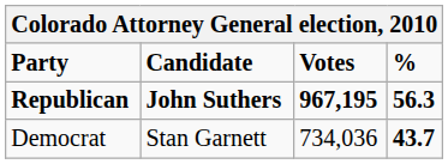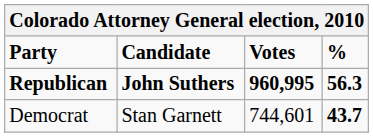Republican | Votes: 967,195 -> 960,995
Democrat | Votes: 734,036 -> 744,601
